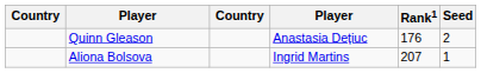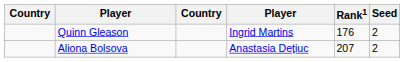Quinn Gleason | column 4: Anastasia Dețiuc -> Ingrid Martins
Aliona Bolsova | column 4: Ingrid Martins -> Anastasia Dețiuc
Aliona Bolsova | Seed: 1 -> 2
